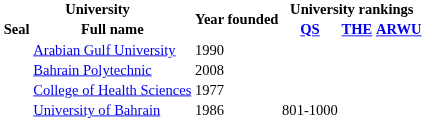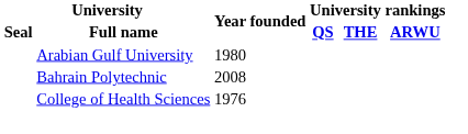Arabian Gulf University | Year founded: 1990 -> 1980
College of Health Sciences | Year founded: 1977 -> 1976
- row: University of Bahrain | 1986 | 801-1000
